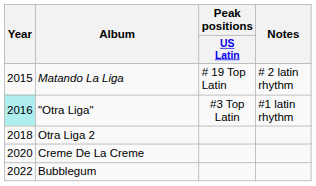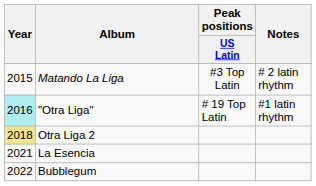Matando La Liga | Peak positions / US Latin: # 19 Top Latin -> #3 Top Latin
"Otra Liga" | Peak positions / US Latin: #3 Top Latin -> # 19 Top Latin
Otra Liga 2 | Year: no background -> khaki background
- row: 2020 | Creme De La Creme
+ row: 2021 | La Esencia
